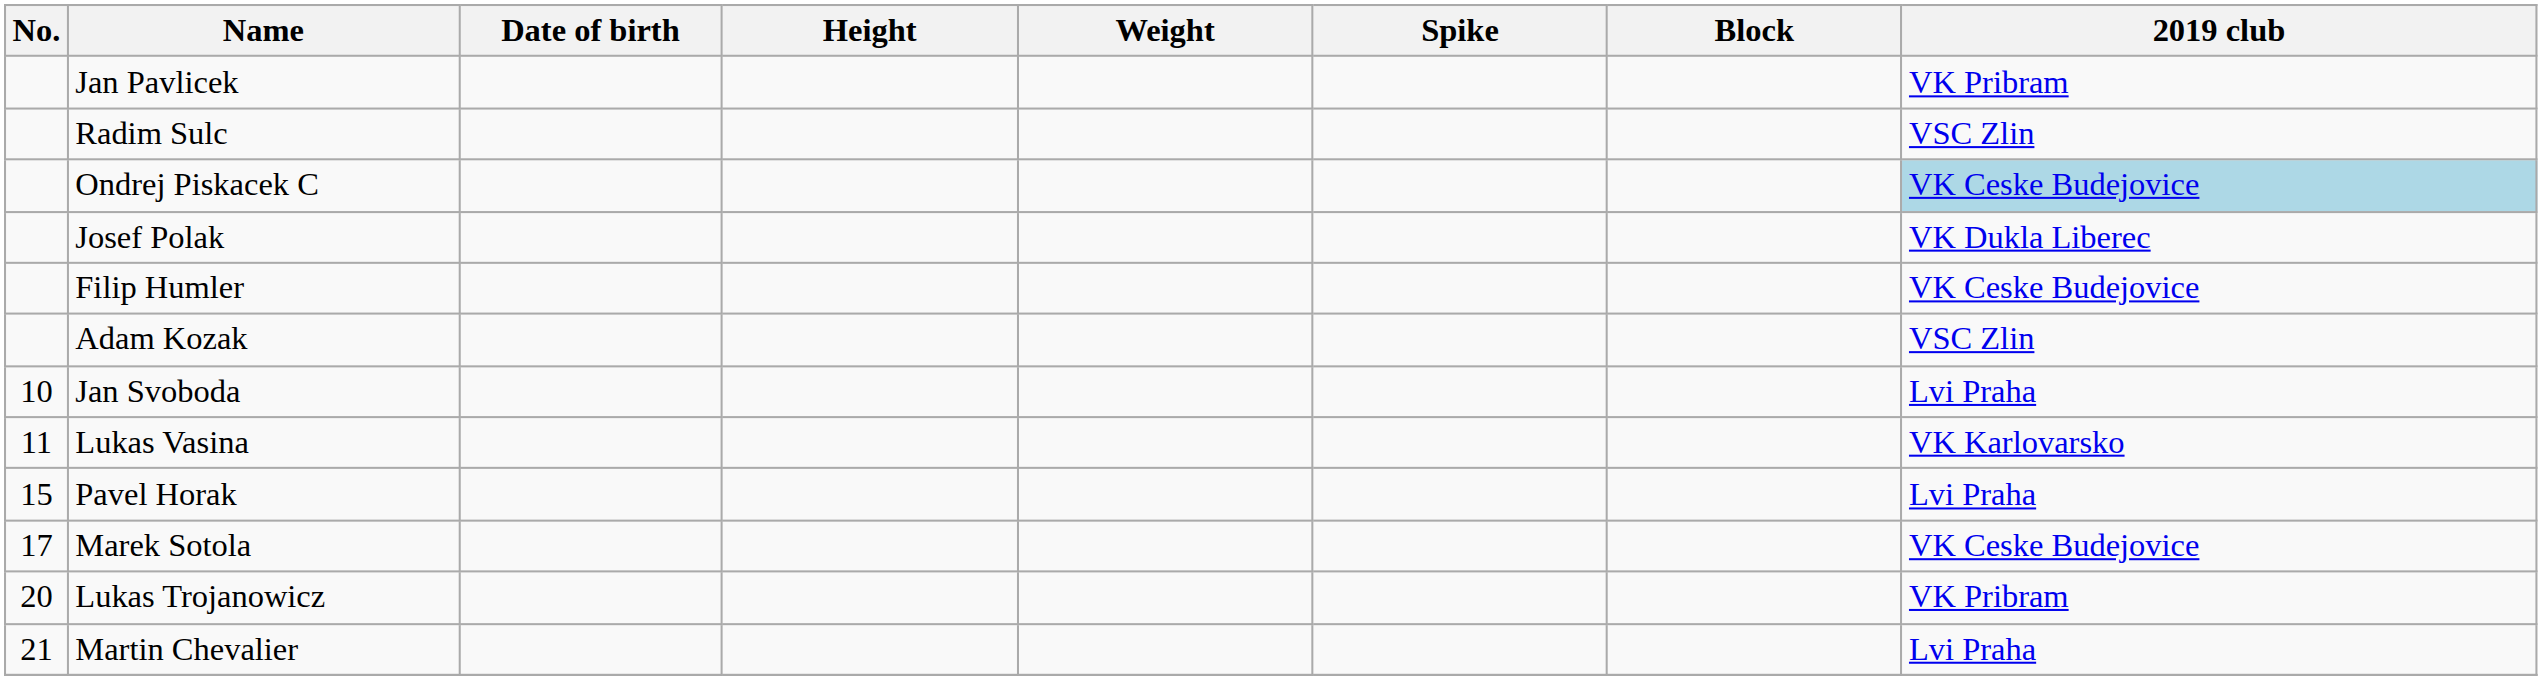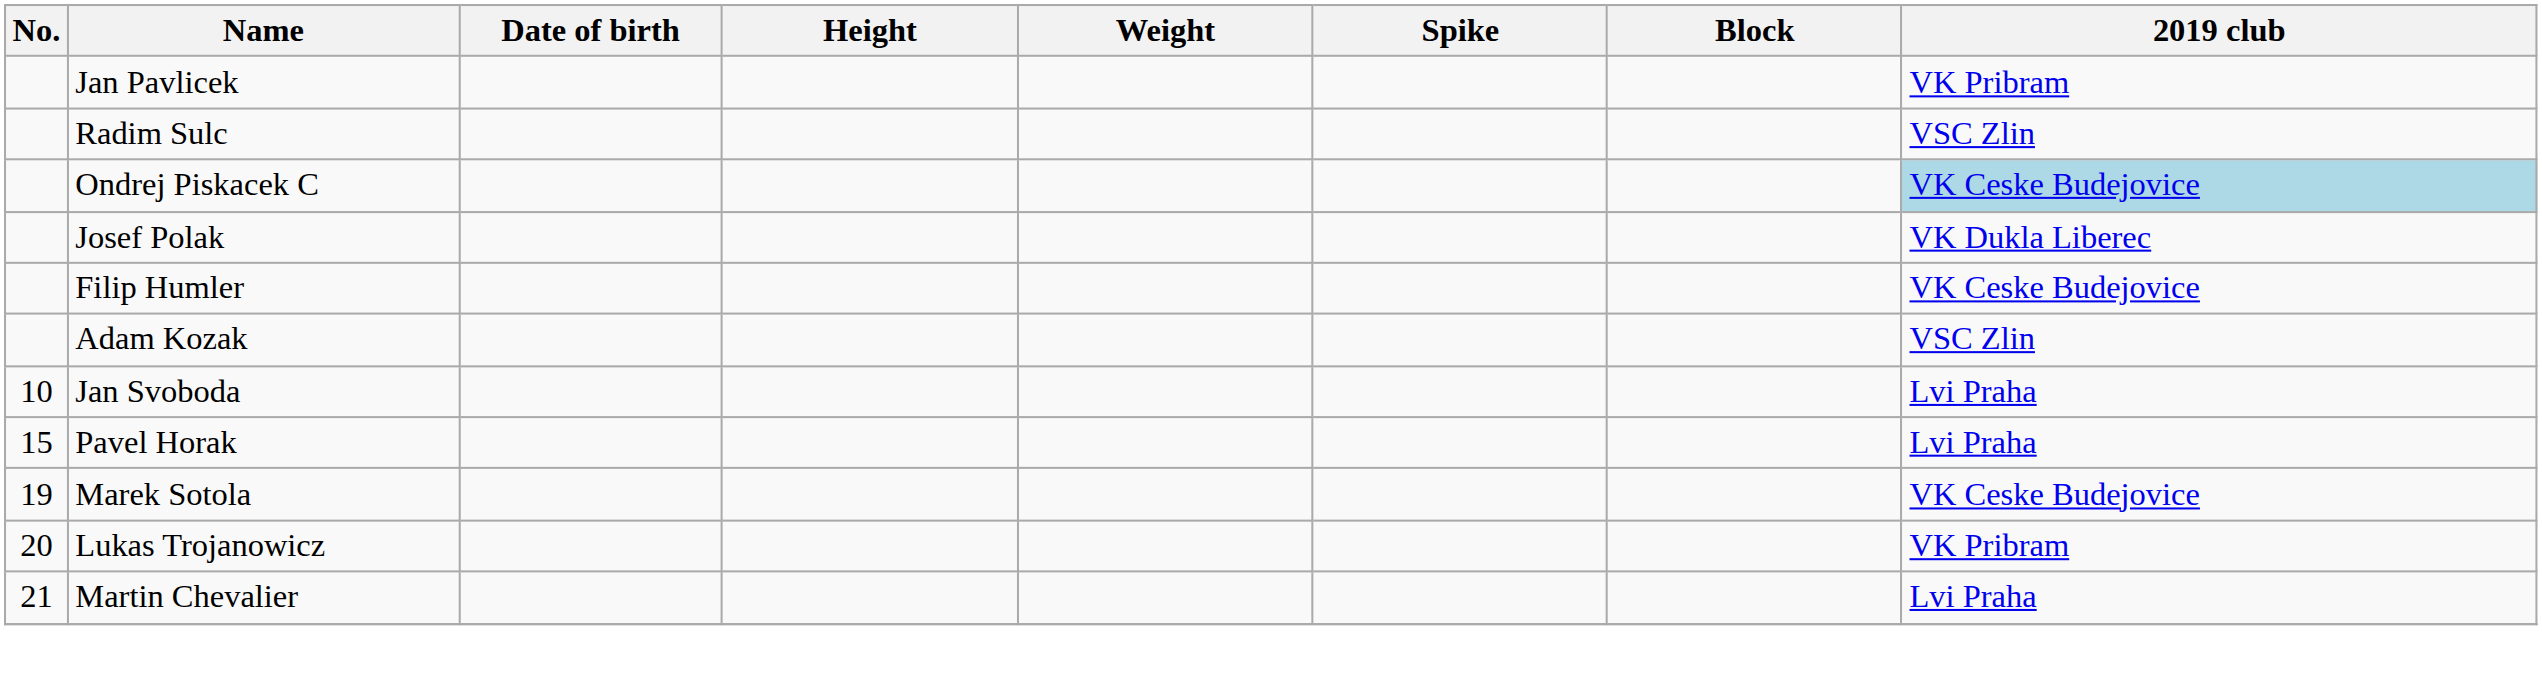- row: 11 | Lukas Vasina | VK Karlovarsko
Marek Sotola | No.: 17 -> 19
